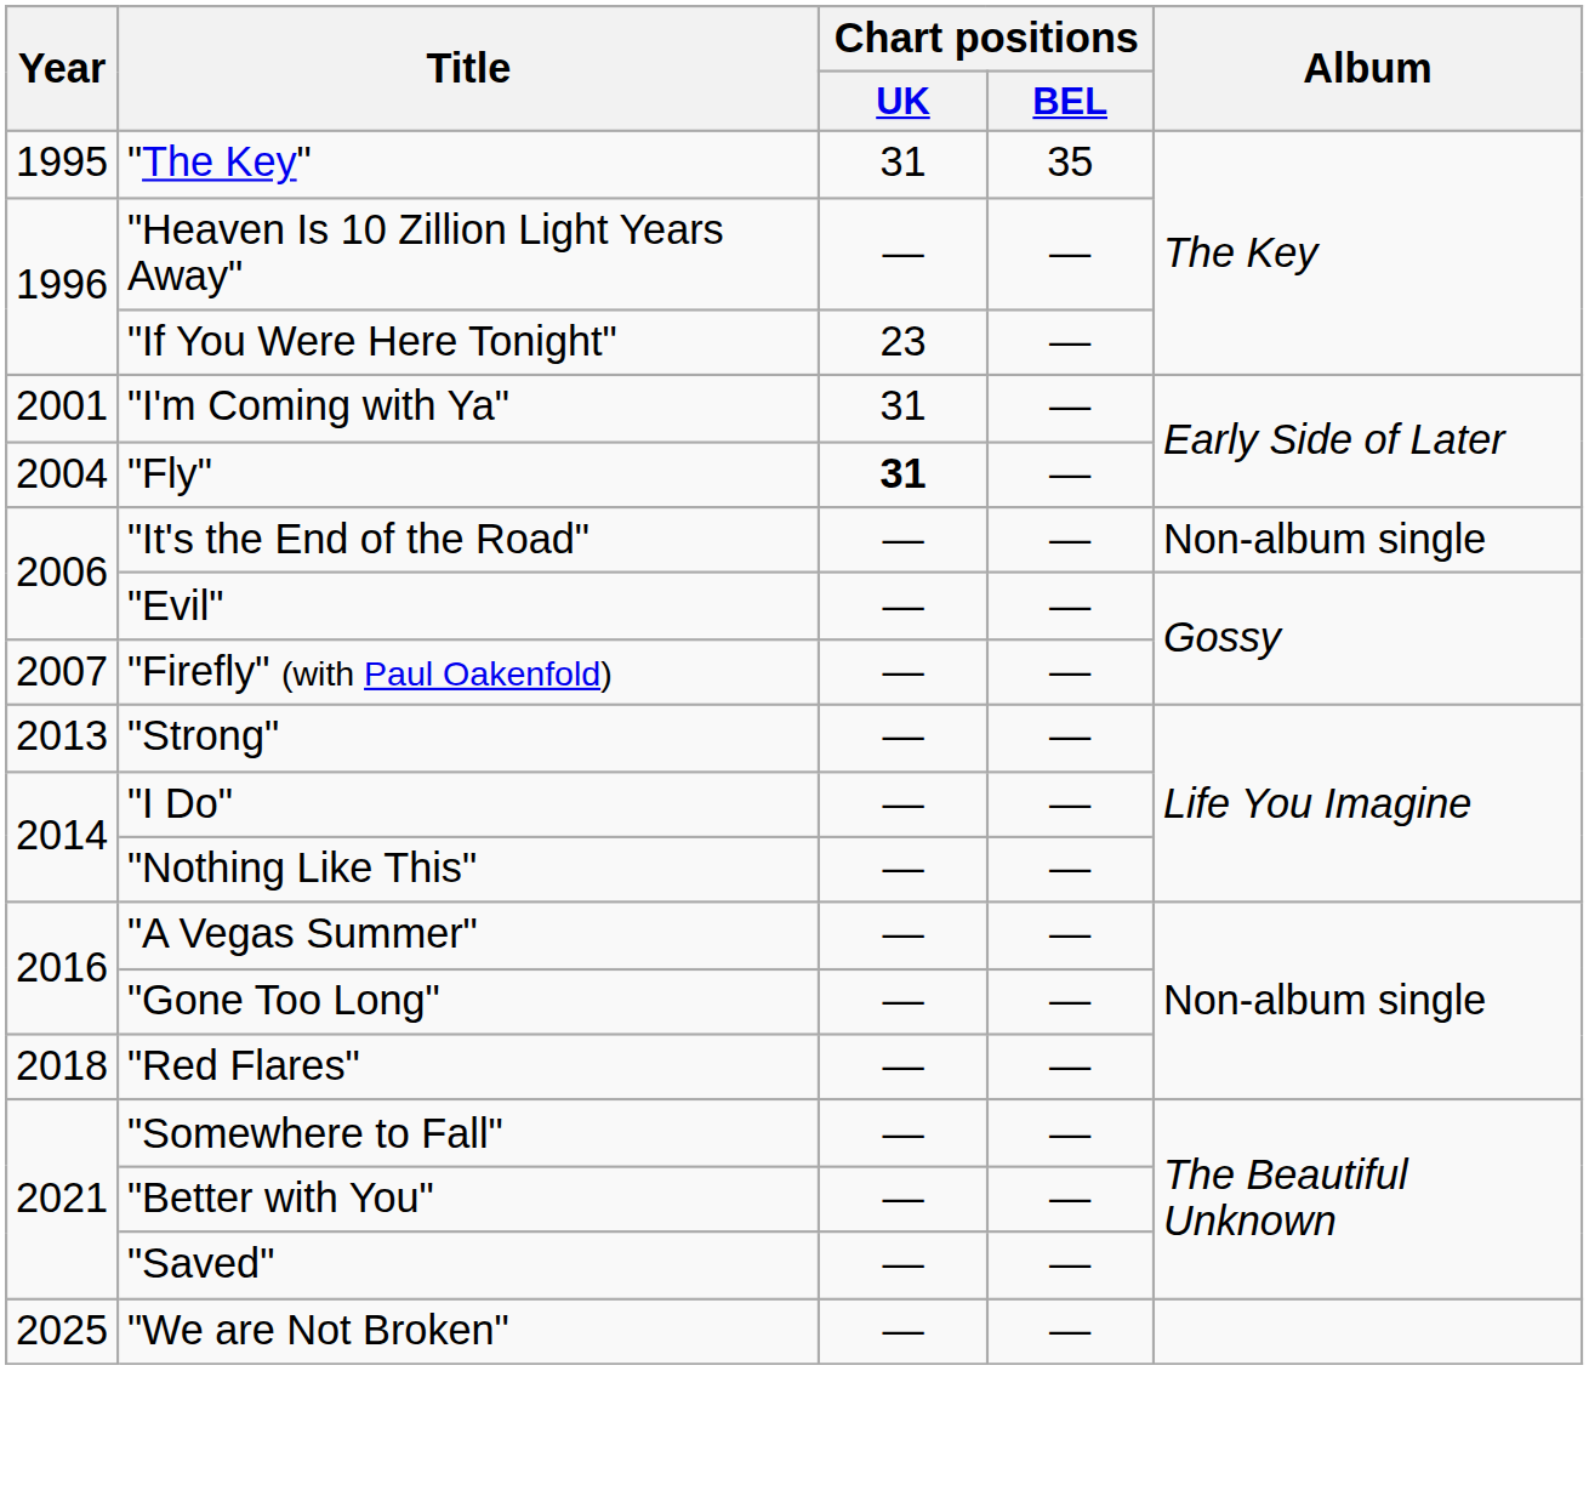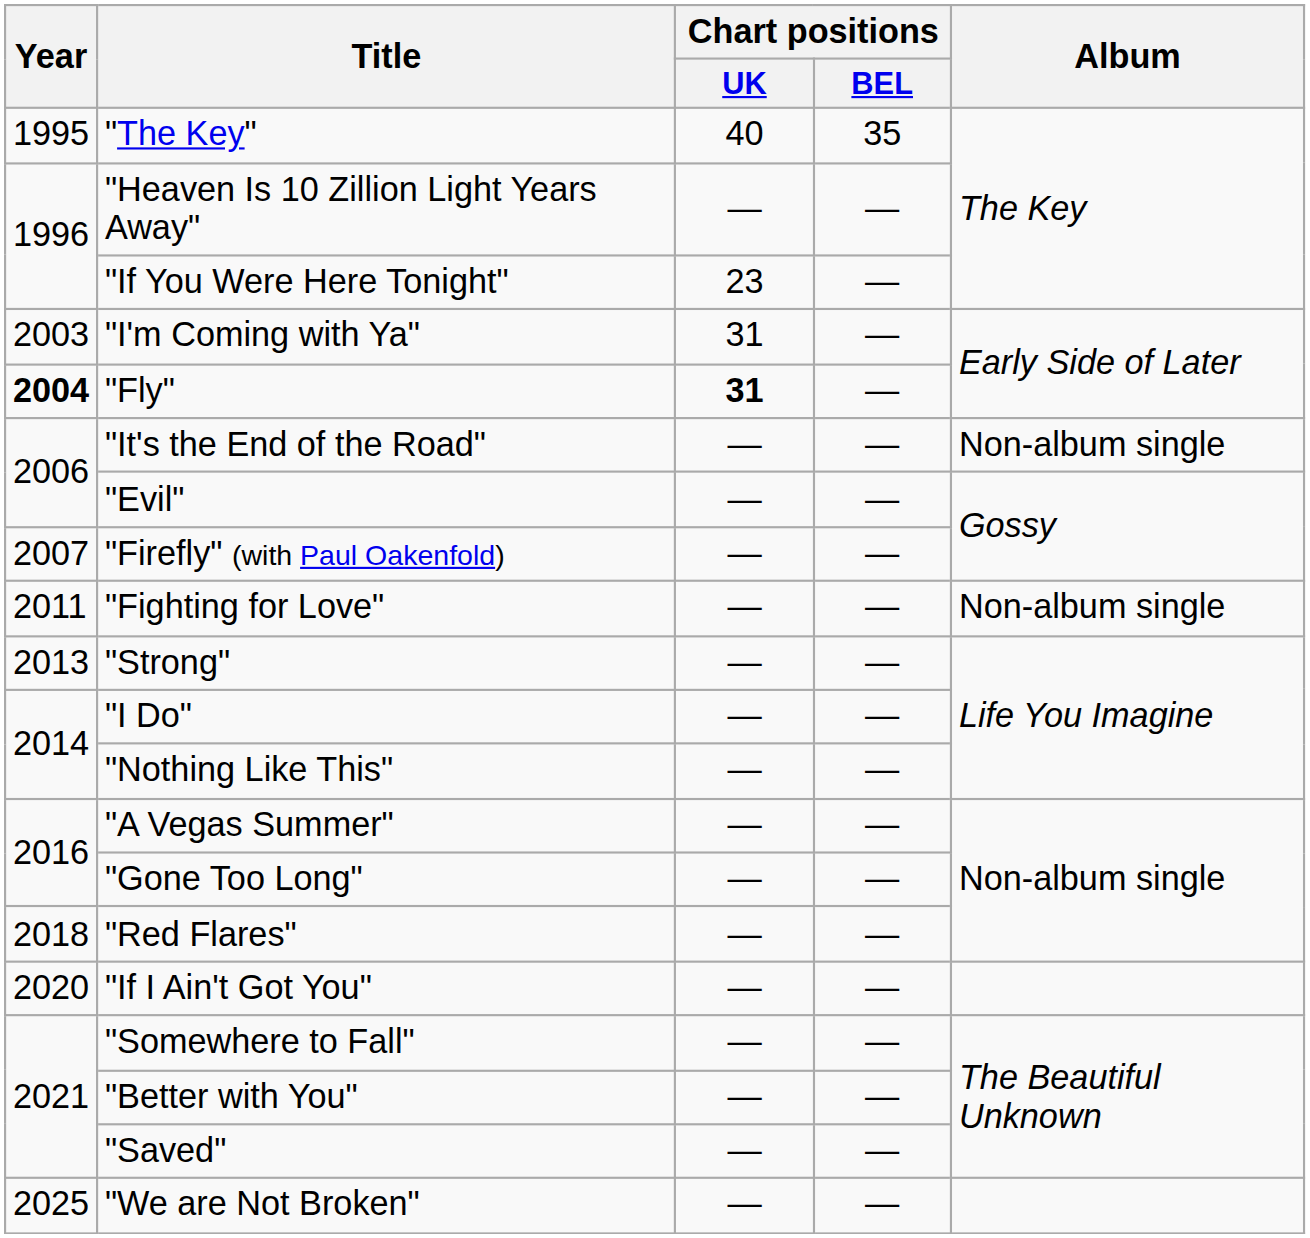"The Key" | Chart positions / UK: 31 -> 40
"I'm Coming with Ya" | Year: 2001 -> 2003
"Fly" | Year: normal -> bold
+ row: 2011 | "Fighting for Love" | — | — | Non-album single
+ row: 2020 | "If I Ain't Got You" | — | —
